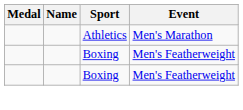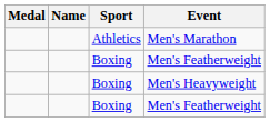+ row: Boxing | Men's Heavyweight
